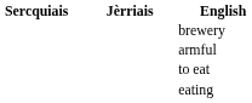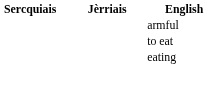- row: brewery
